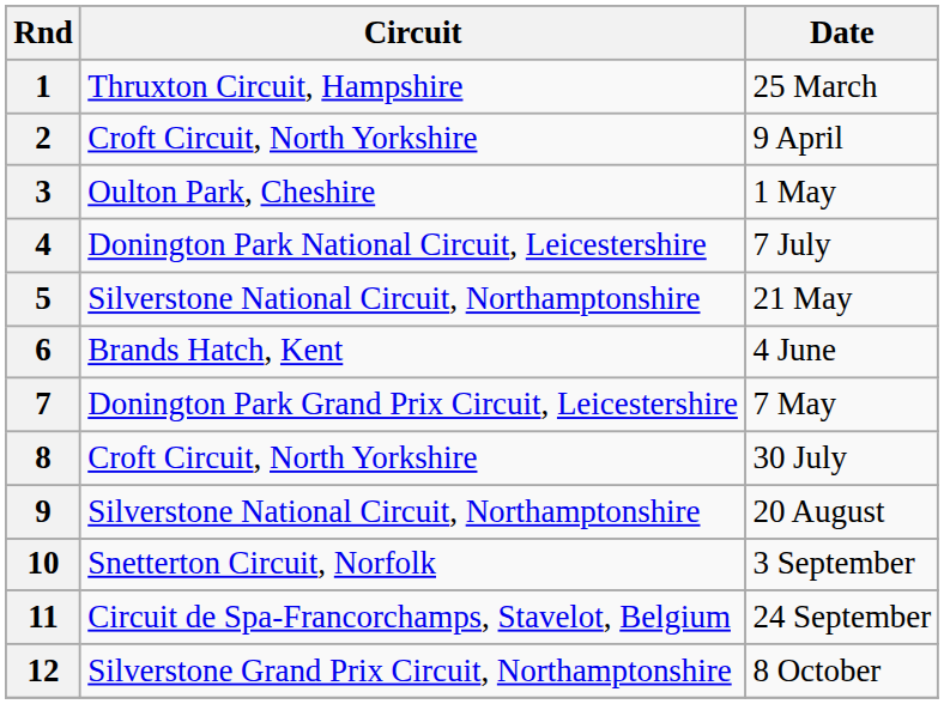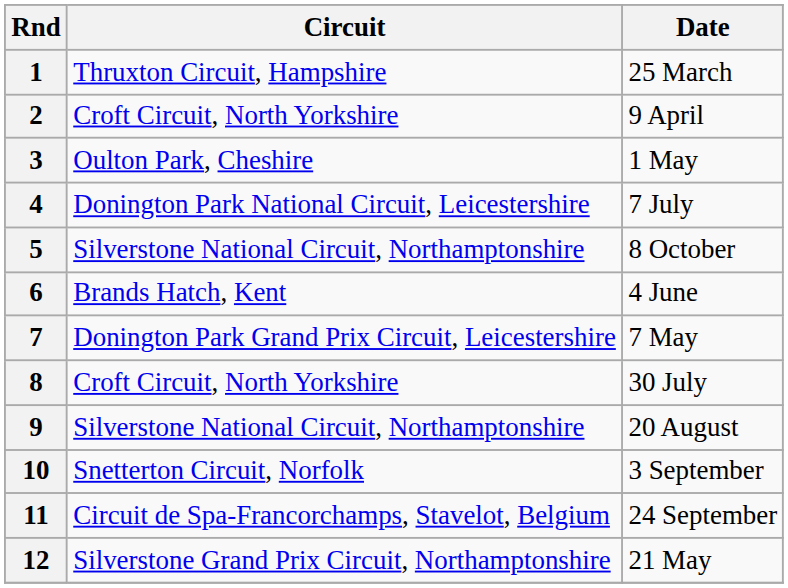5 | Date: 21 May -> 8 October
12 | Date: 8 October -> 21 May
